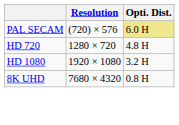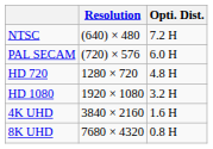+ row: NTSC | (640) × 480 | 7.2 H
PAL SECAM | Opti. Dist.: khaki background -> no background
+ row: 4K UHD | 3840 × 2160 | 1.6 H
